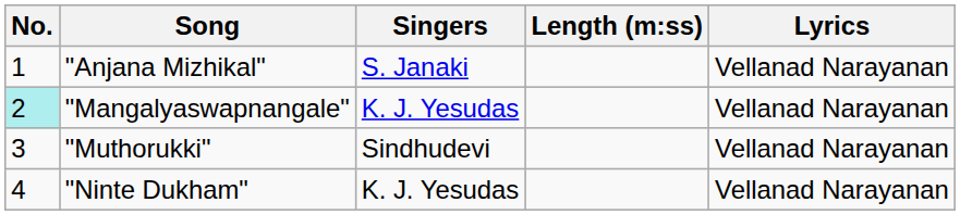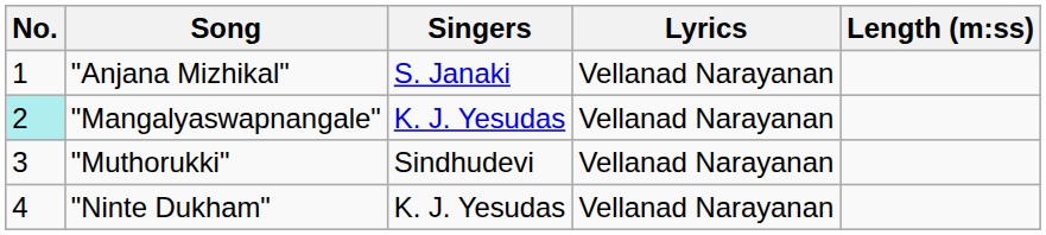columns swapped: Lyrics <-> Length (m:ss)
